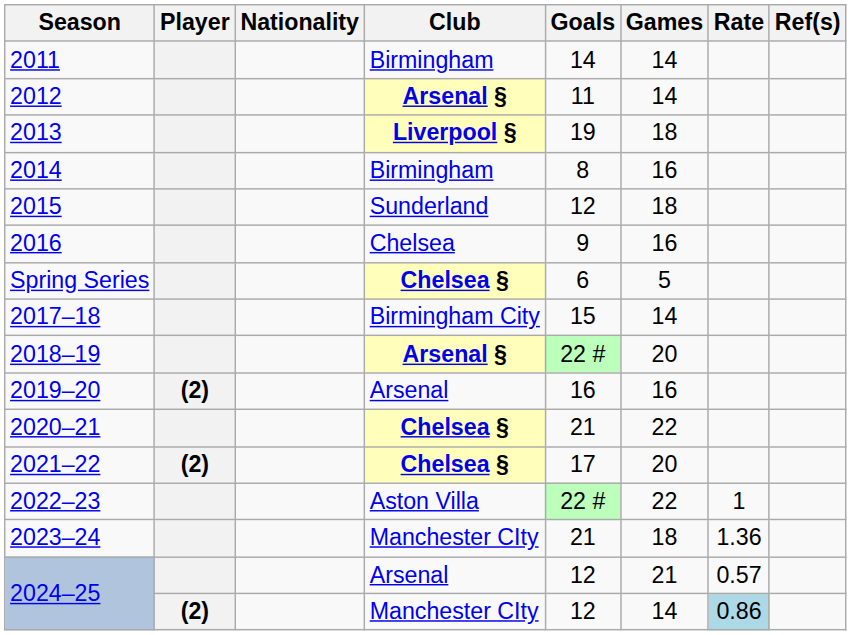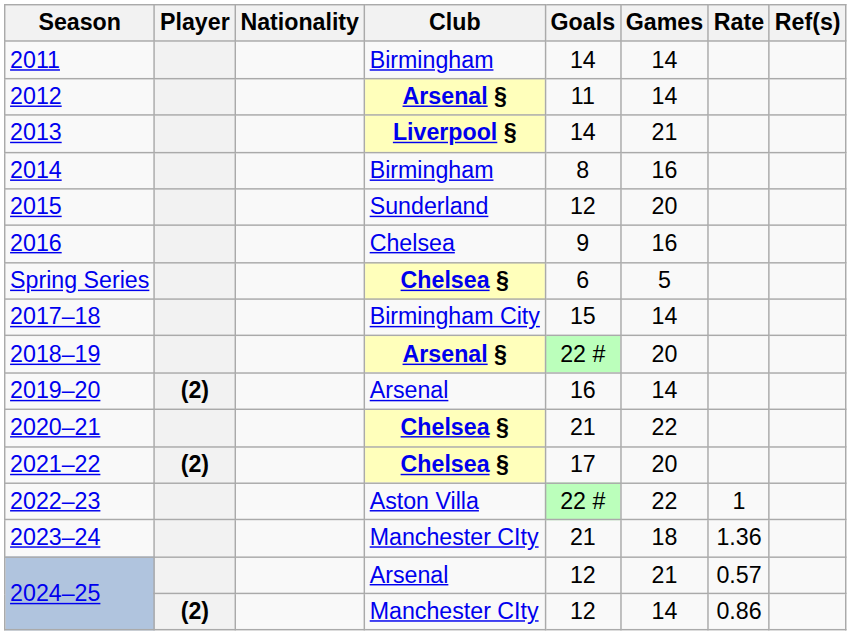2013 | Goals: 19 -> 14
2013 | Games: 18 -> 21
2015 | Games: 18 -> 20
2019–20 | Games: 16 -> 14
2024–25 / Manchester CIty | Rate: lightblue background -> no background
